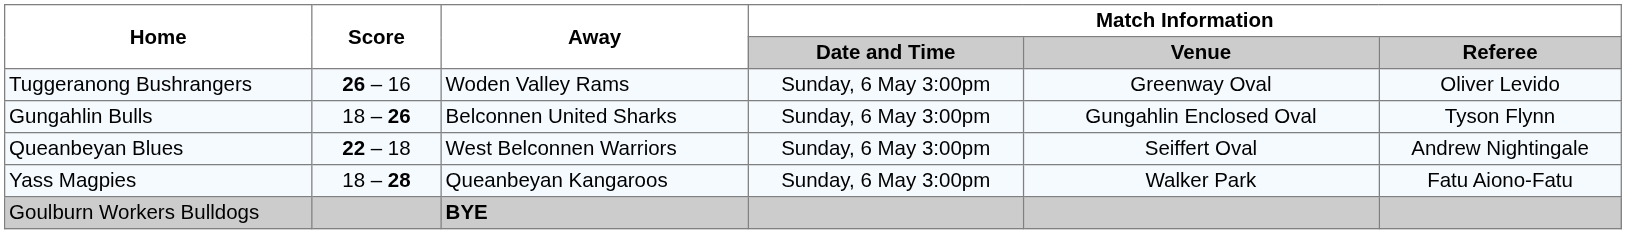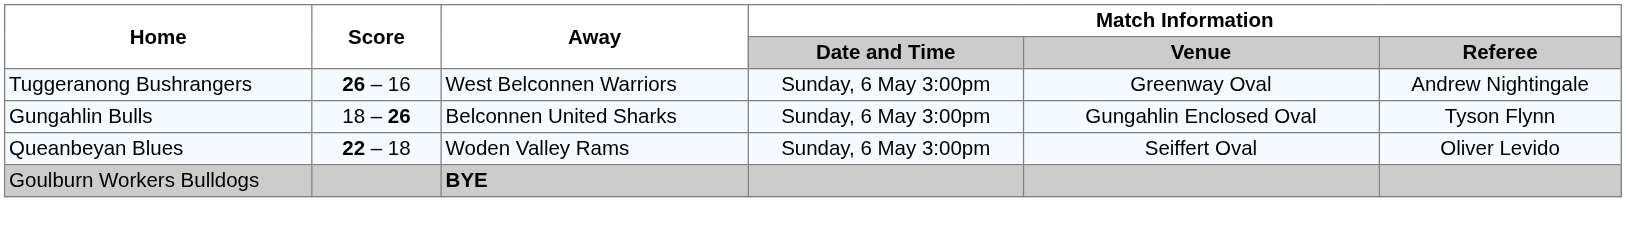Tuggeranong Bushrangers | Away: Woden Valley Rams -> West Belconnen Warriors
Tuggeranong Bushrangers | Match Information / Referee: Oliver Levido -> Andrew Nightingale
Queanbeyan Blues | Away: West Belconnen Warriors -> Woden Valley Rams
Queanbeyan Blues | Match Information / Referee: Andrew Nightingale -> Oliver Levido
- row: Yass Magpies | 18 – 28 | Queanbeyan Kangaroos | Sunday, 6 May 3:00pm | Walker Park | Fatu Aiono-Fatu
